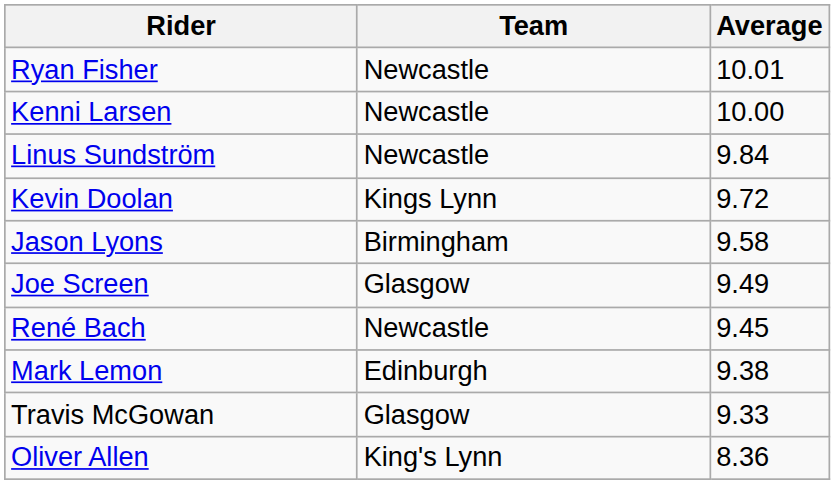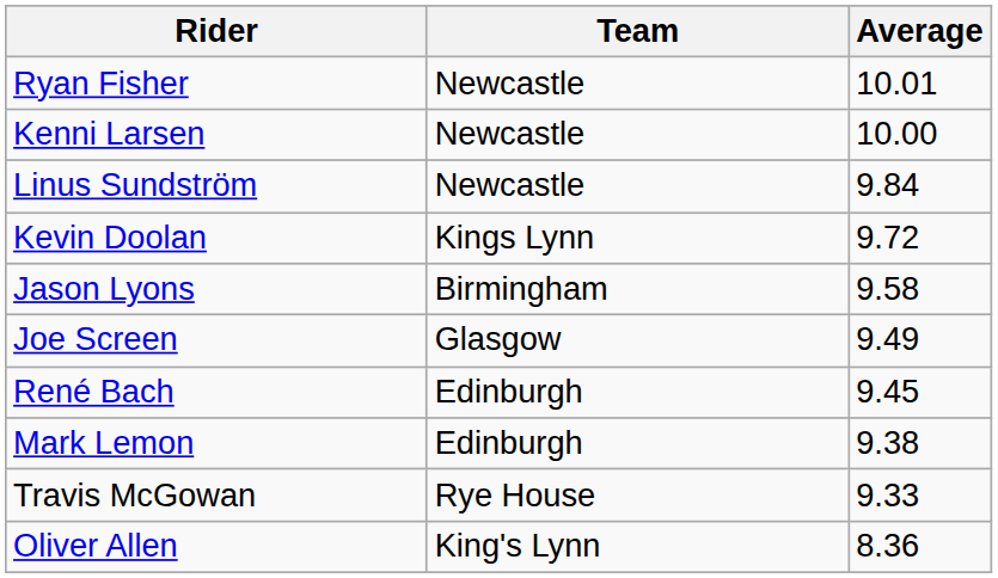René Bach | Team: Newcastle -> Edinburgh
Travis McGowan | Team: Glasgow -> Rye House
